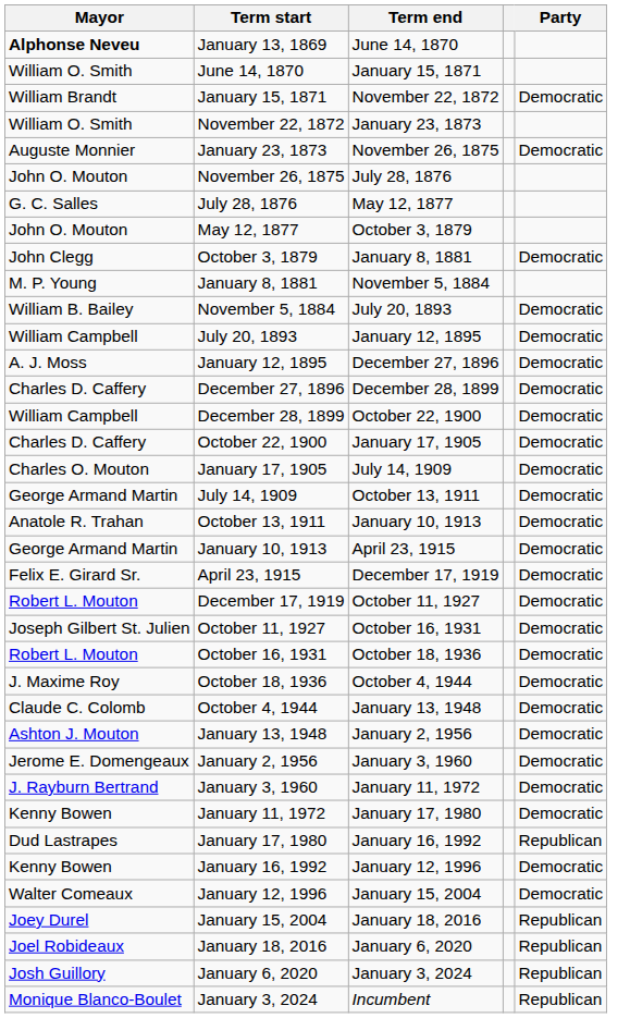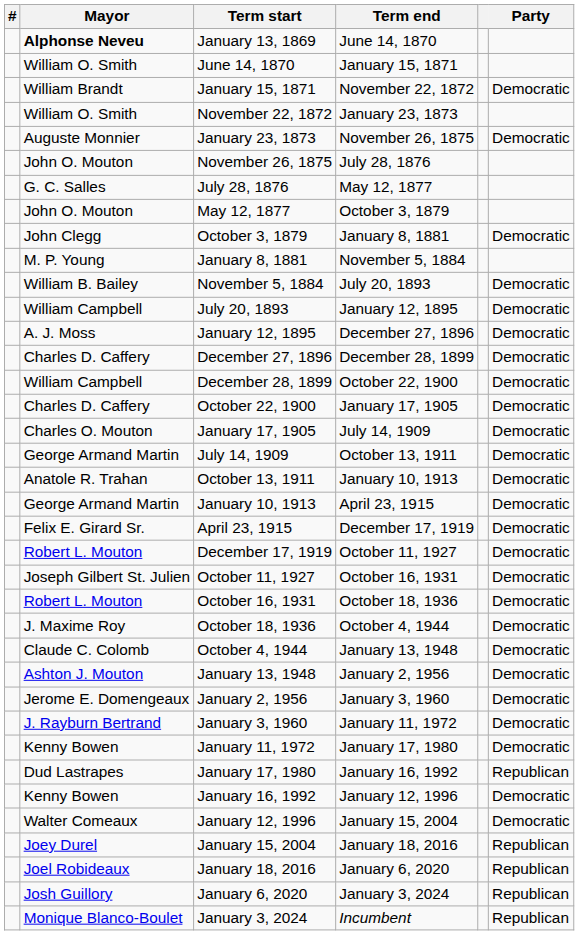+ column: #
